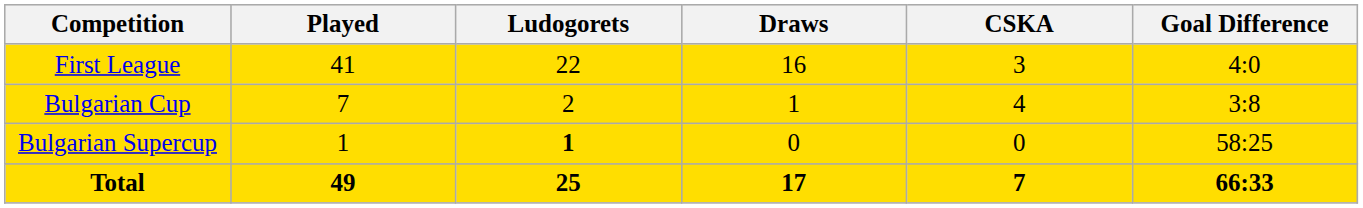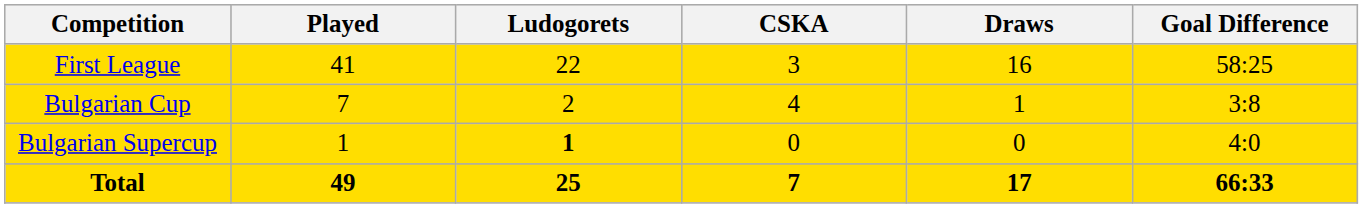columns swapped: Draws <-> CSKA
First League | Goal Difference: 4:0 -> 58:25
Bulgarian Supercup | Goal Difference: 58:25 -> 4:0
